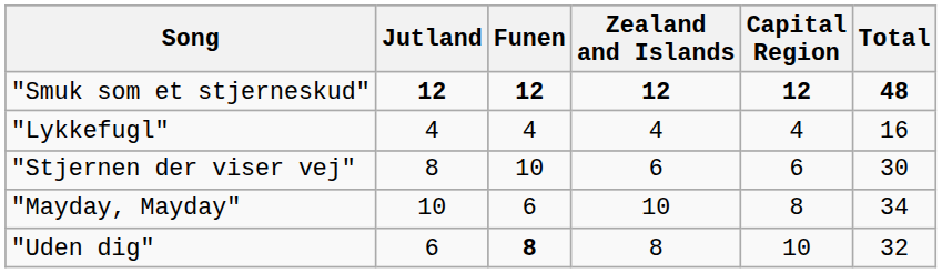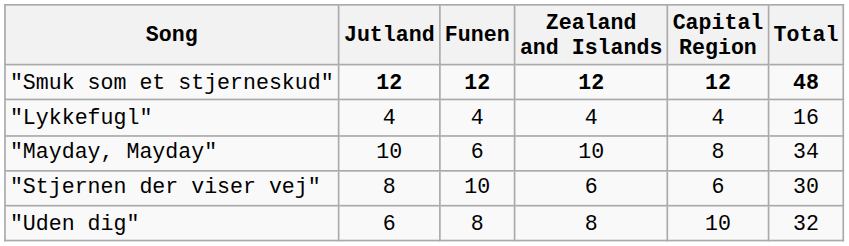rows swapped: "Mayday, Mayday" <-> "Stjernen der viser vej"
"Uden dig" | Funen: bold -> normal
